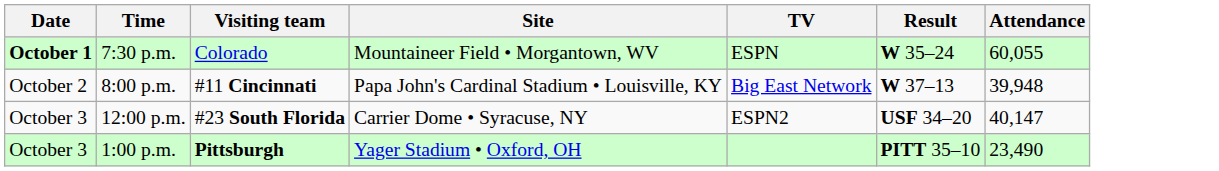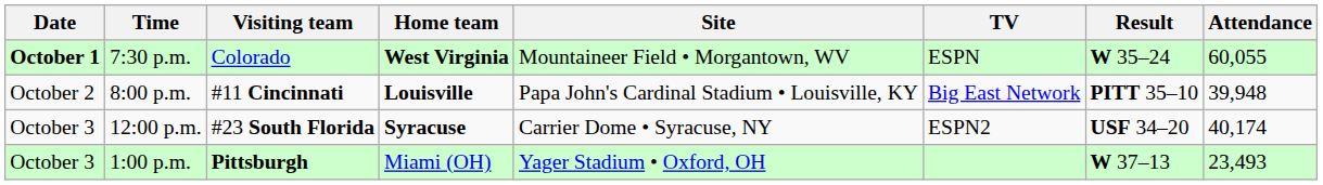+ column: Home team | West Virginia | Louisville | Syracuse | Miami (OH)
8:00 p.m. | Result: W 37–13 -> PITT 35–10
12:00 p.m. | Attendance: 40,147 -> 40,174
1:00 p.m. | Result: PITT 35–10 -> W 37–13
1:00 p.m. | Attendance: 23,490 -> 23,493
